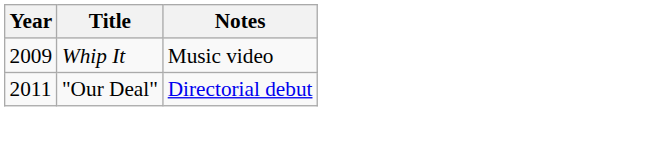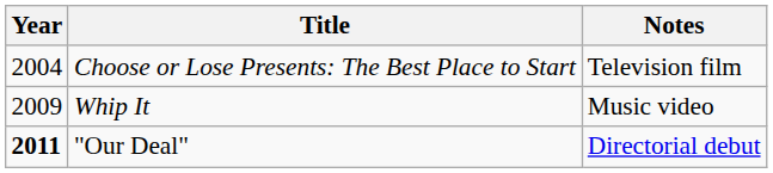+ row: 2004 | Choose or Lose Presents: The Best Place to Start | Television film
"Our Deal" | Year: normal -> bold
